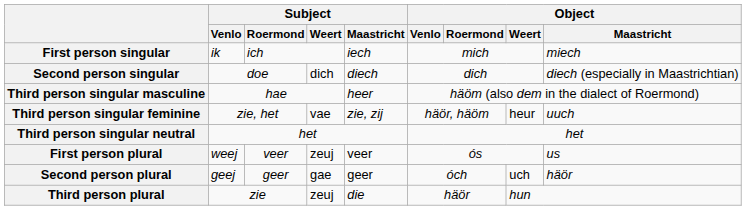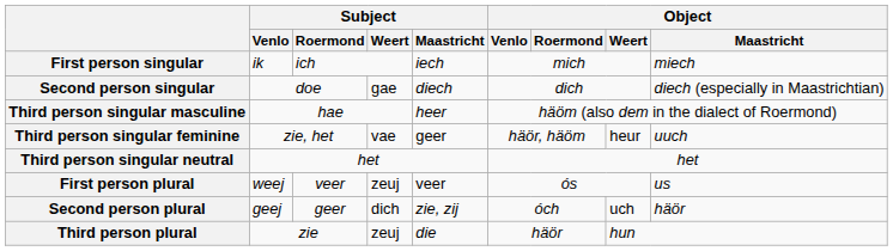Second person singular | Subject / Weert: dich -> gae
Third person singular feminine | Subject / Maastricht: zie, zij -> geer
Second person plural | Subject / Weert: gae -> dich
Second person plural | Subject / Maastricht: geer -> zie, zij
